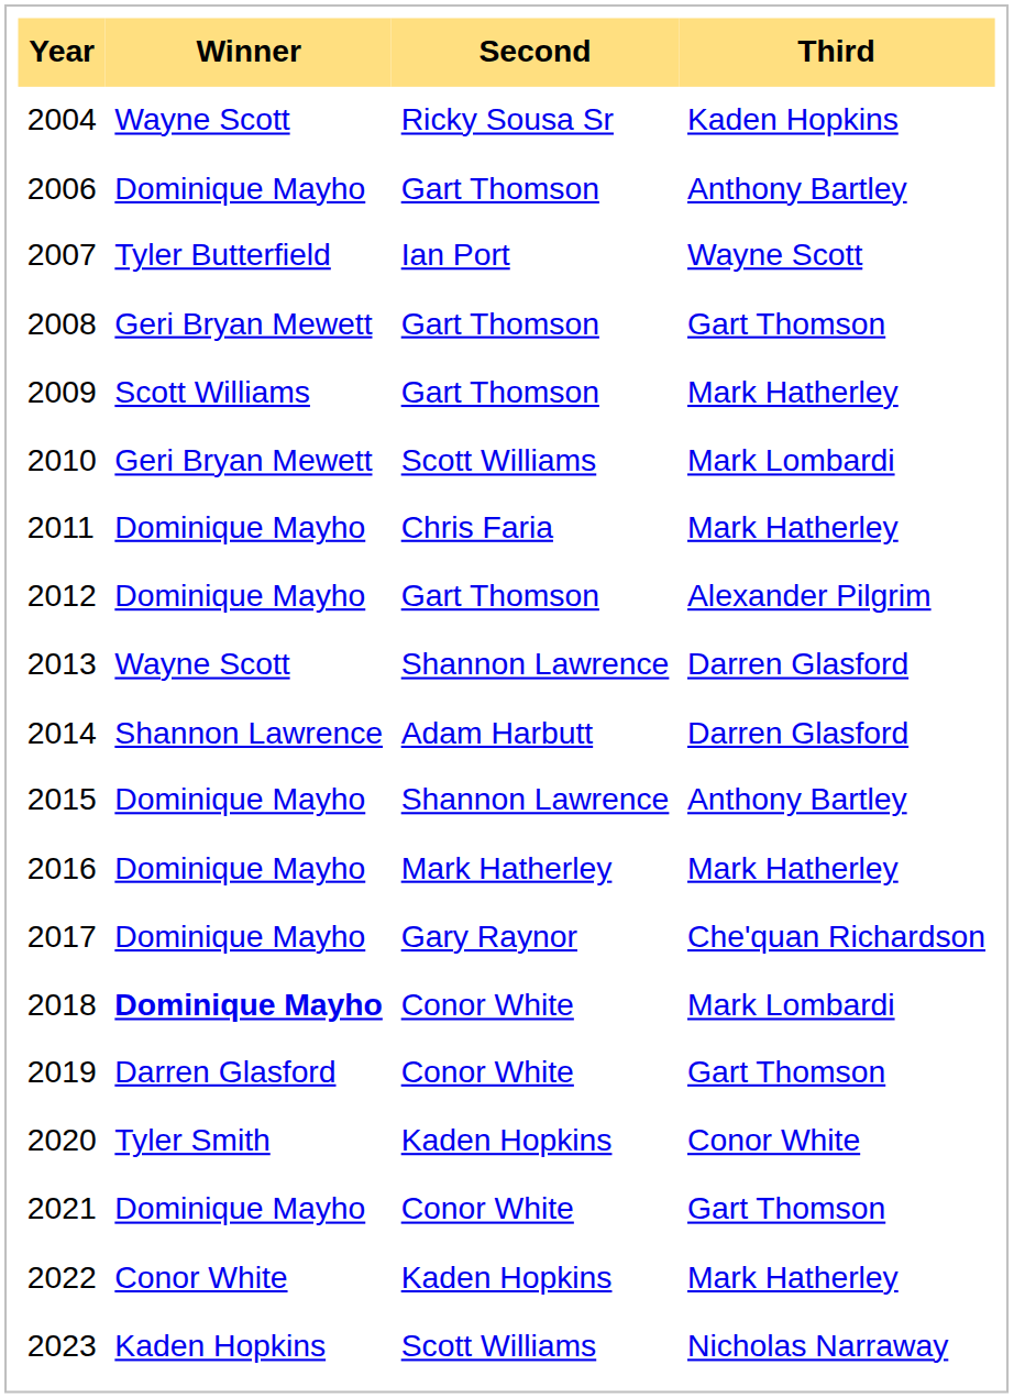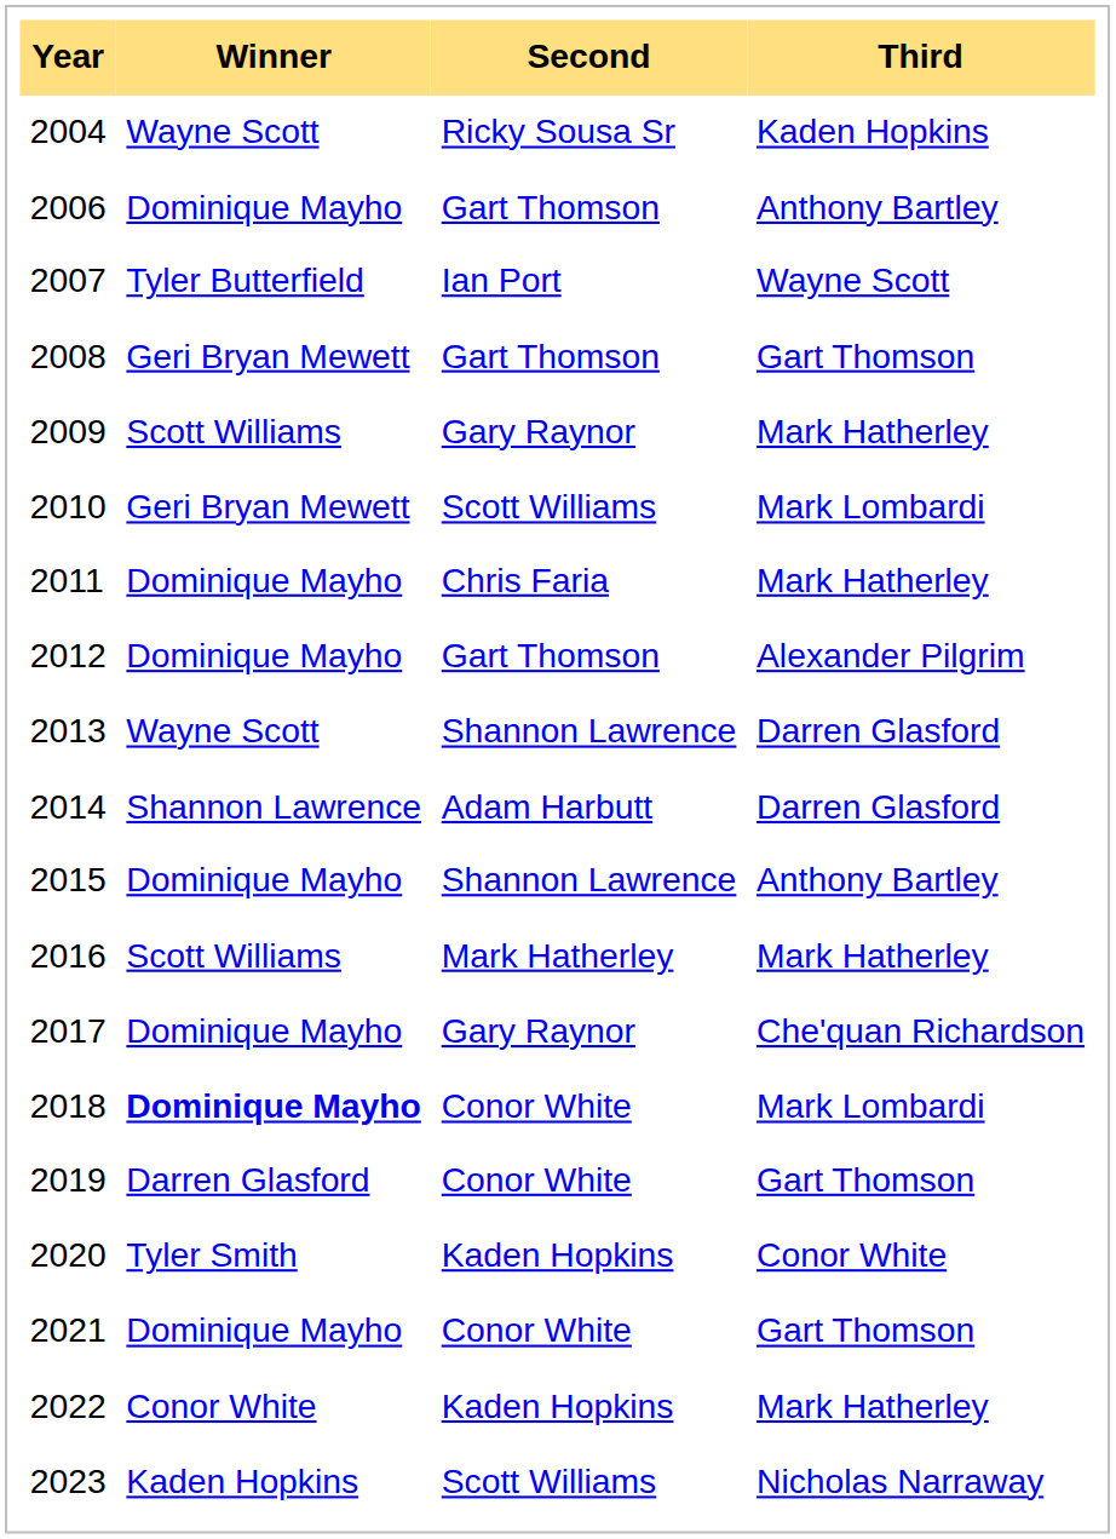2009 | Second: Gart Thomson -> Gary Raynor
2016 | Winner: Dominique Mayho -> Scott Williams
